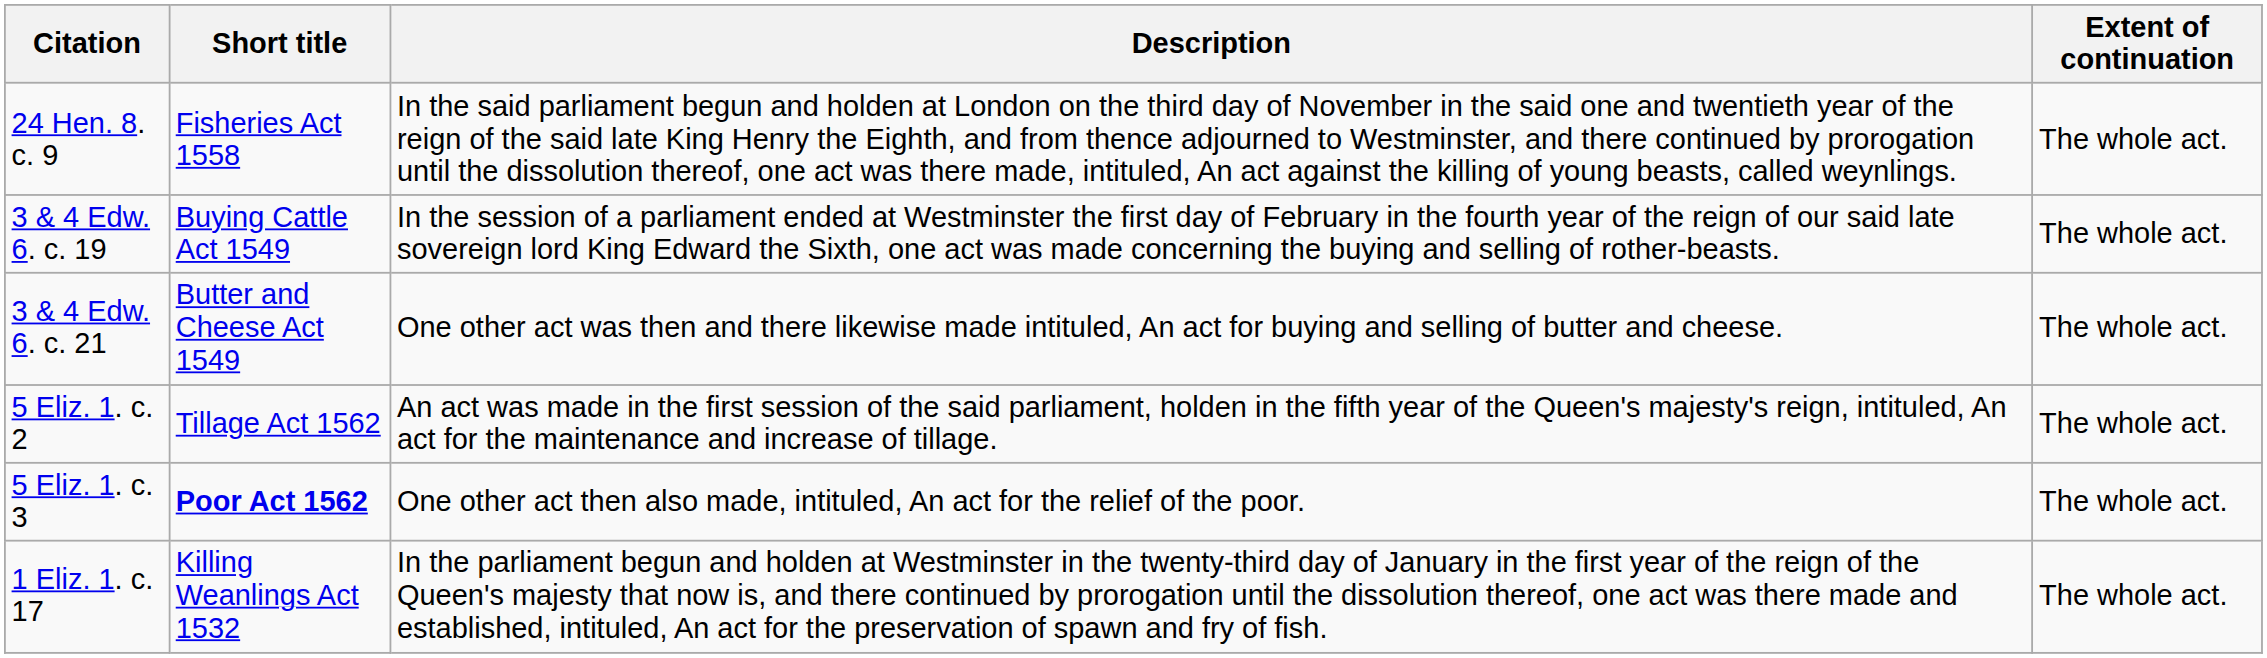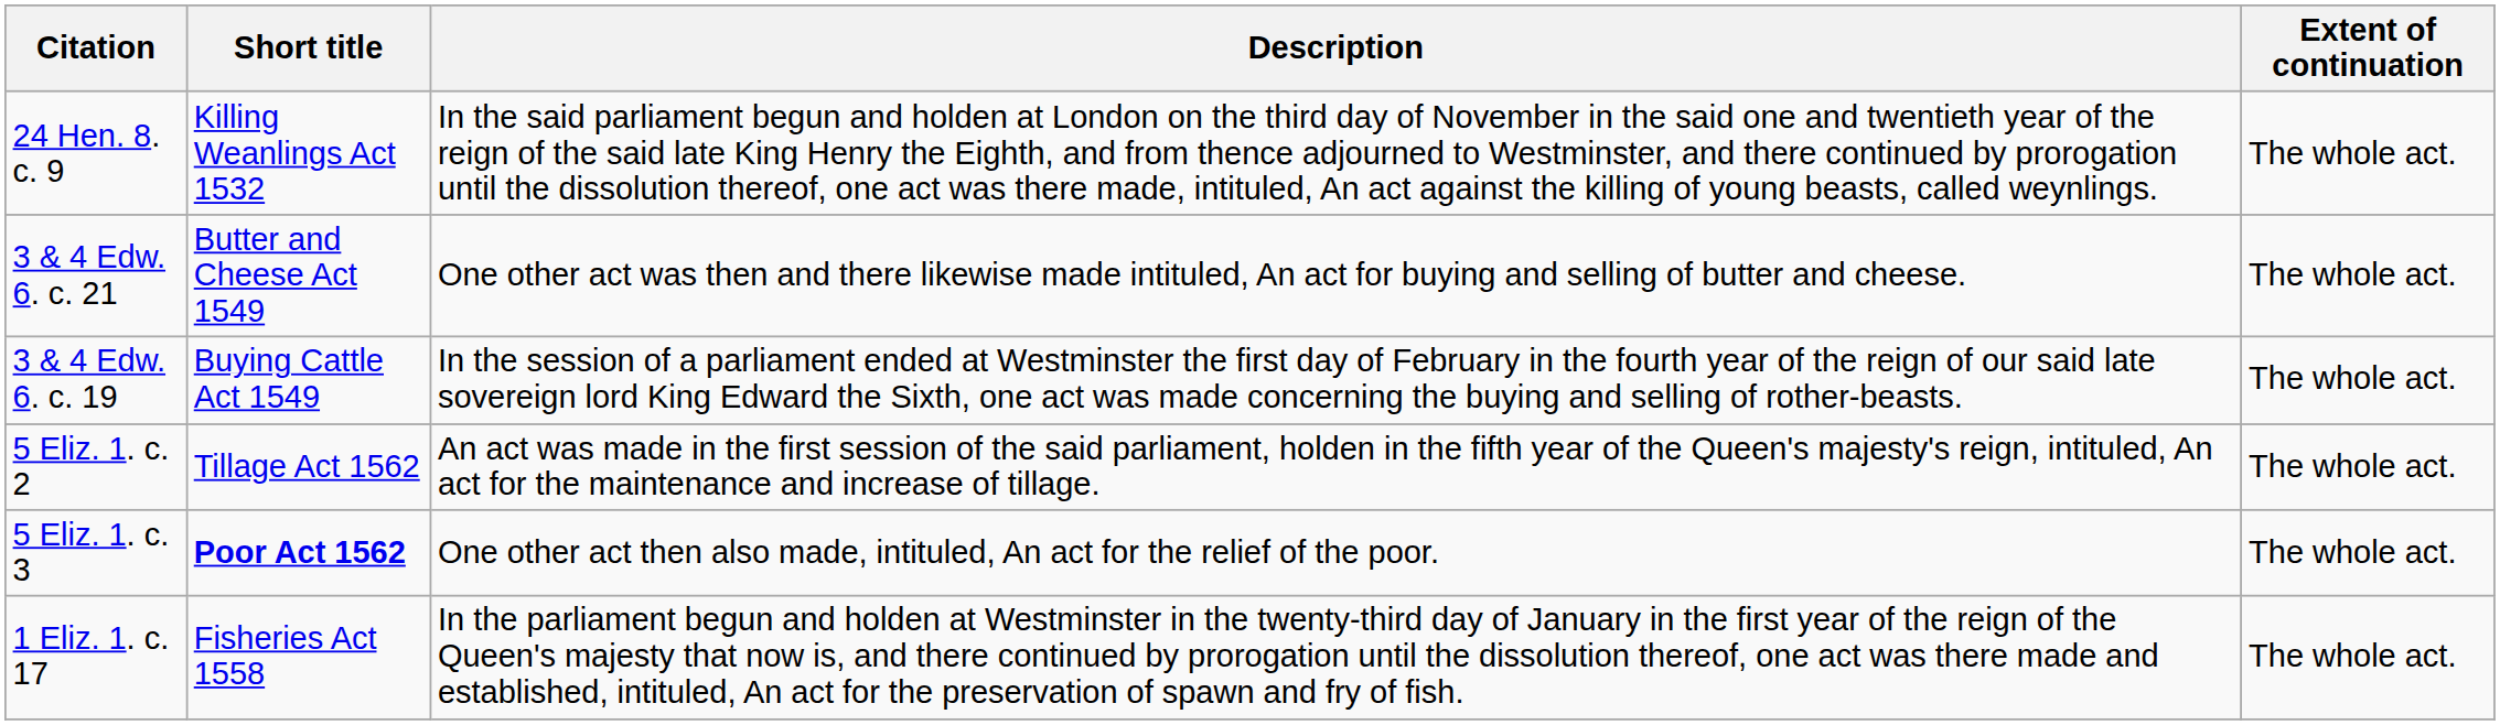24 Hen. 8. c. 9 | Short title: Fisheries Act 1558 -> Killing Weanlings Act 1532
rows swapped: 3 & 4 Edw. 6. c. 19 <-> 3 & 4 Edw. 6. c. 21
1 Eliz. 1. c. 17 | Short title: Killing Weanlings Act 1532 -> Fisheries Act 1558
